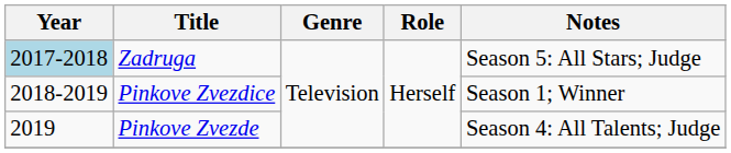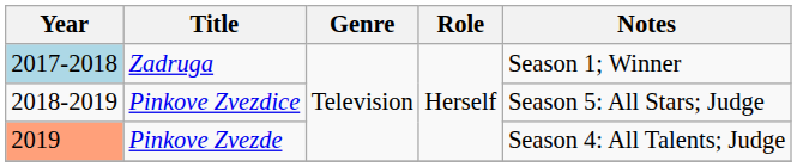Zadruga | Notes: Season 5: All Stars; Judge -> Season 1; Winner
Pinkove Zvezdice | Notes: Season 1; Winner -> Season 5: All Stars; Judge
Pinkove Zvezde | Year: no background -> lightsalmon background
